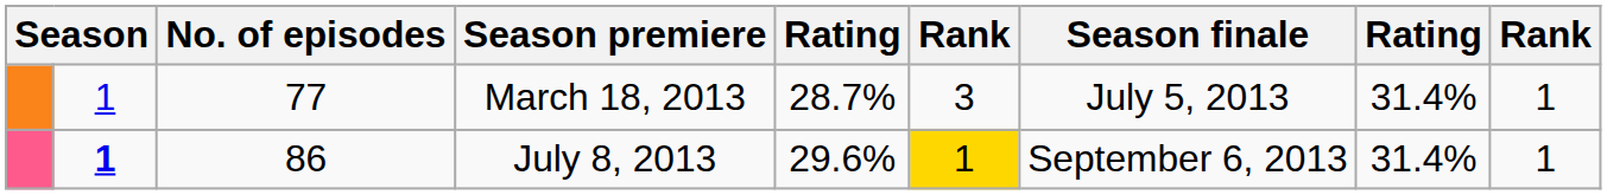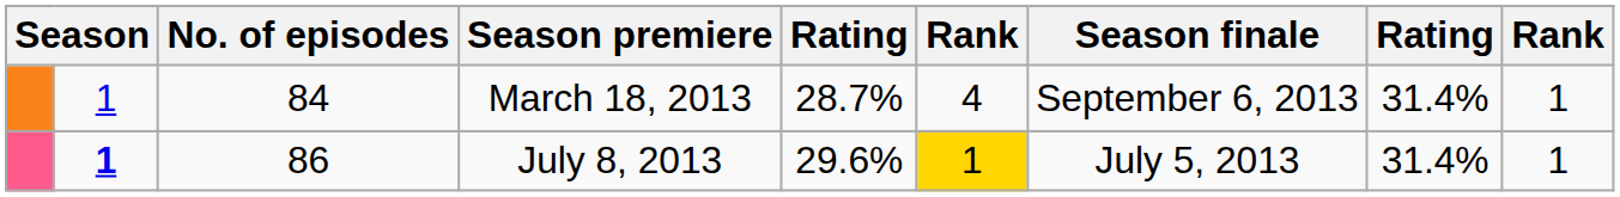March 18, 2013 | No. of episodes: 77 -> 84
March 18, 2013 | column 6: 3 -> 4
March 18, 2013 | Season finale: July 5, 2013 -> September 6, 2013
July 8, 2013 | Season finale: September 6, 2013 -> July 5, 2013
